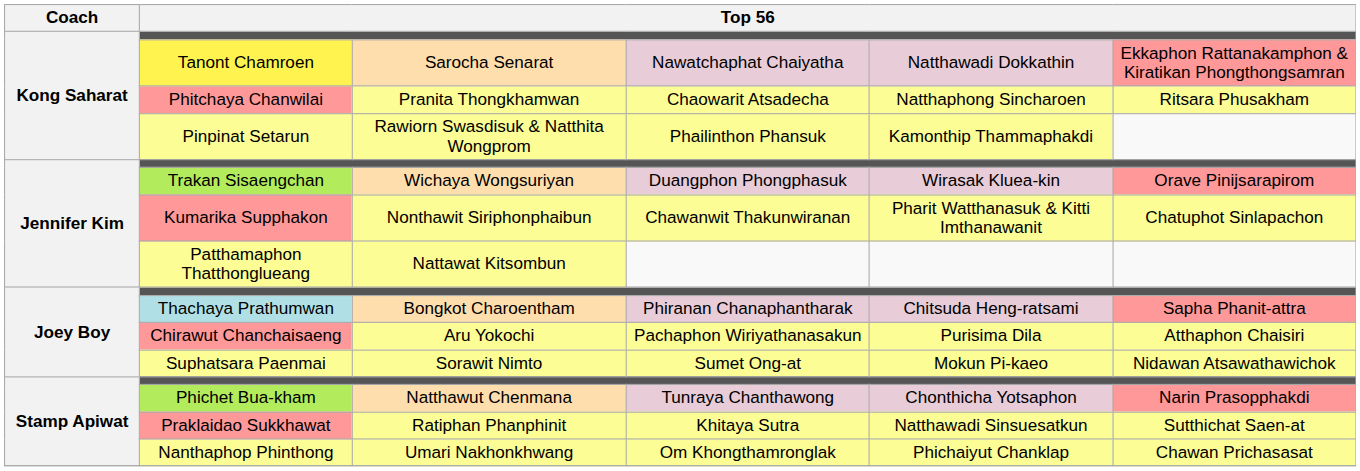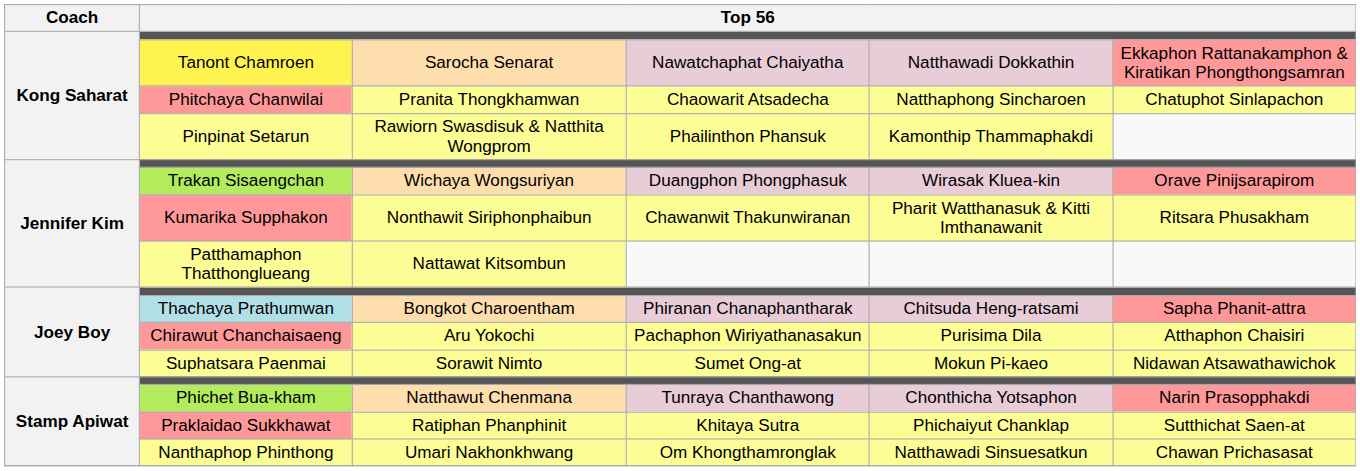Phitchaya Chanwilai | column 6: Ritsara Phusakham -> Chatuphot Sinlapachon
Kumarika Supphakon | column 6: Chatuphot Sinlapachon -> Ritsara Phusakham
Praklaidao Sukkhawat | column 5: Natthawadi Sinsuesatkun -> Phichaiyut Chanklap
Nanthaphop Phinthong | column 5: Phichaiyut Chanklap -> Natthawadi Sinsuesatkun
